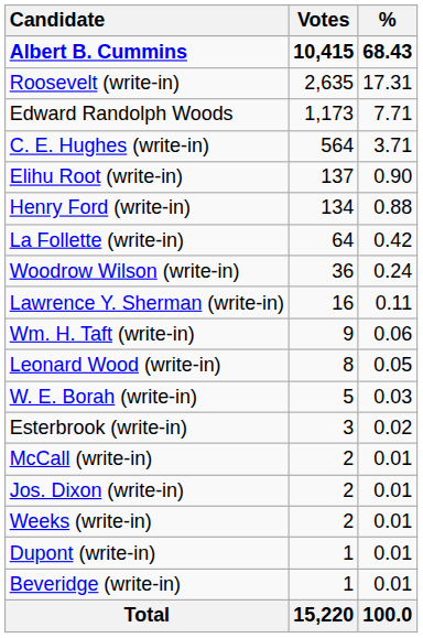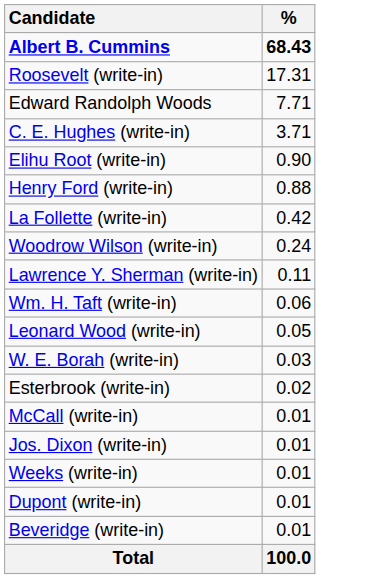- column: Votes | 10,415 | 2,635 | 1,173 | 564 | 137 | 134 | 64 | 36 | 16 | 9 | 8 | 5 | 3 | 2 | 2 | 2 | 1 | 1 | 15,220
